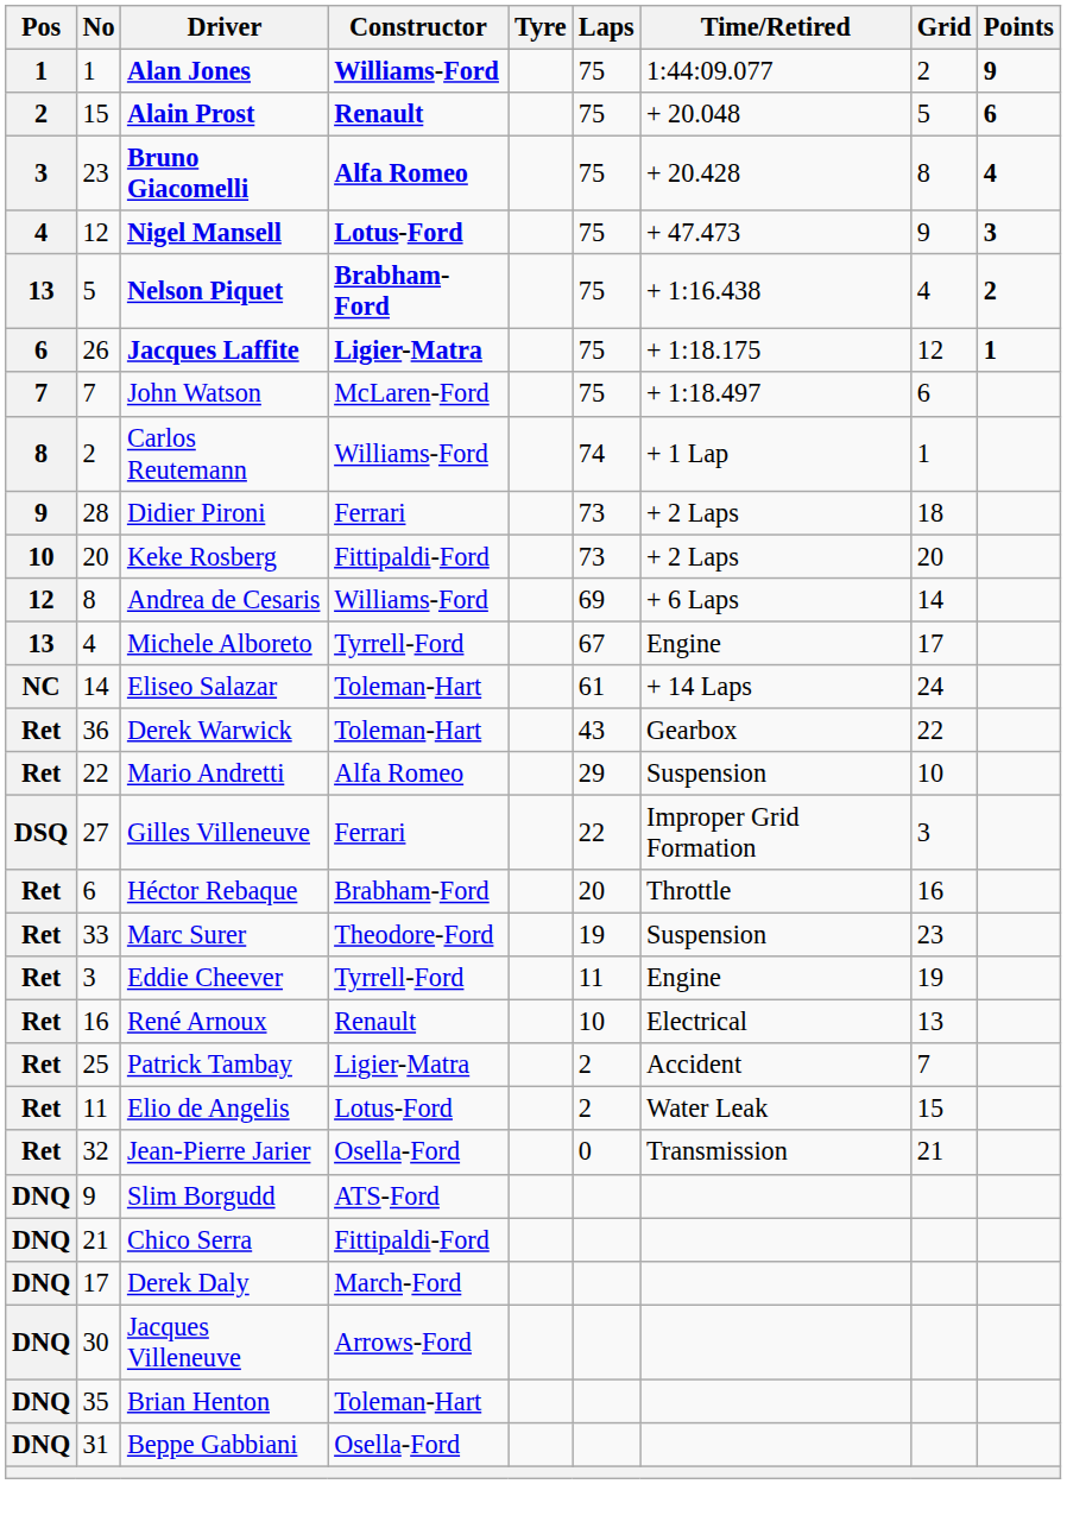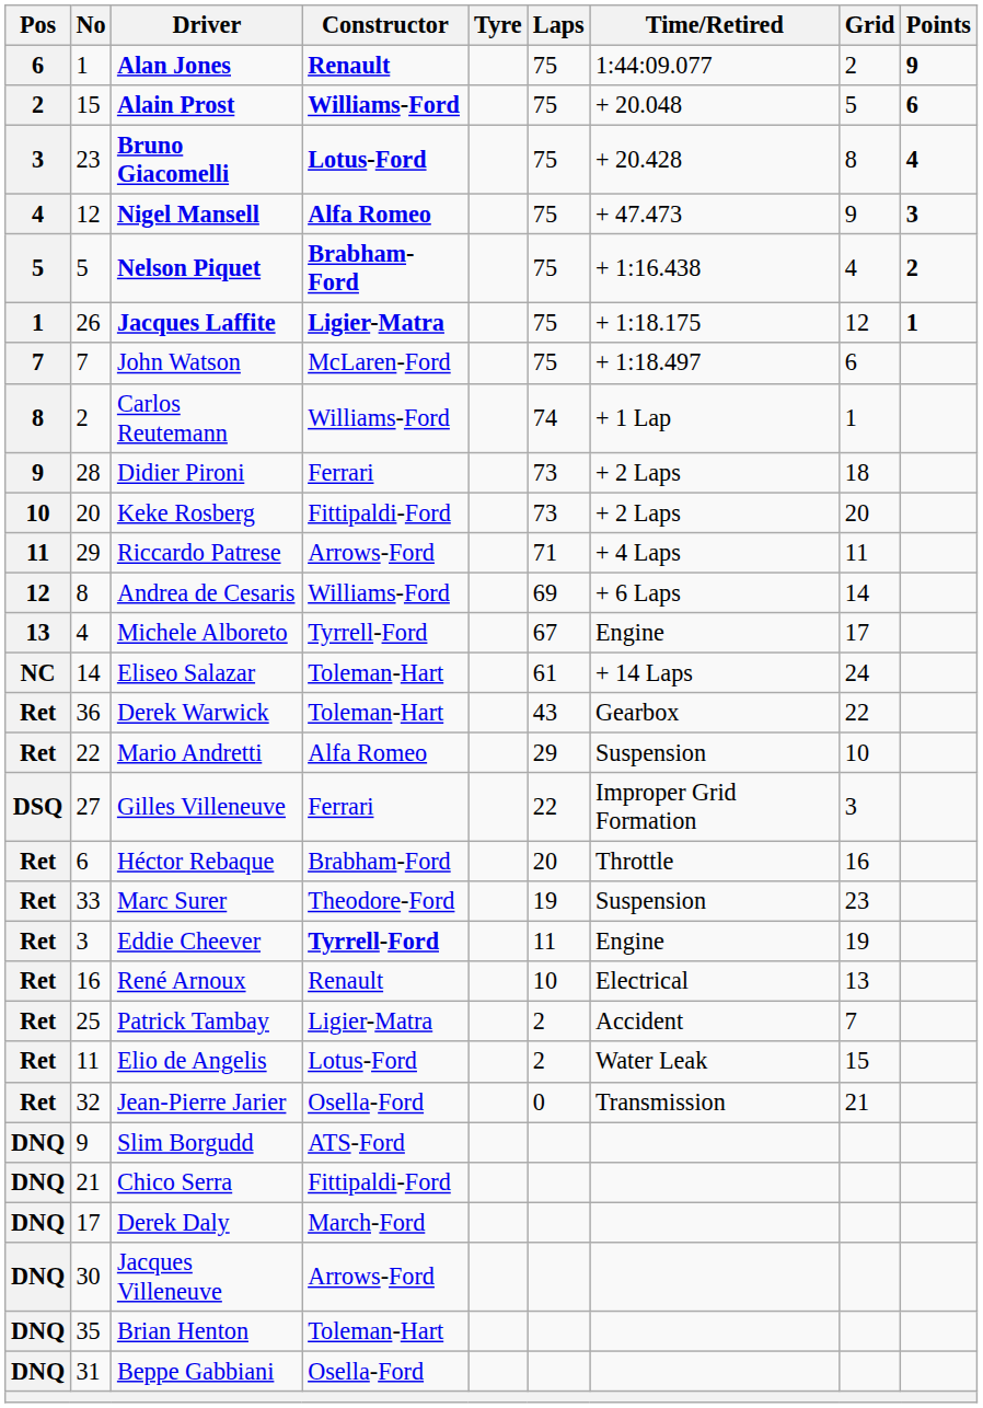Alan Jones | Pos: 1 -> 6
Alan Jones | Constructor: Williams-Ford -> Renault
Alain Prost | Constructor: Renault -> Williams-Ford
Bruno Giacomelli | Constructor: Alfa Romeo -> Lotus-Ford
Nigel Mansell | Constructor: Lotus-Ford -> Alfa Romeo
Nelson Piquet | Pos: 13 -> 5
Jacques Laffite | Pos: 6 -> 1
+ row: 11 | 29 | Riccardo Patrese | Arrows-Ford | 71 | + 4 Laps | 11
Eddie Cheever | Constructor: normal -> bold
